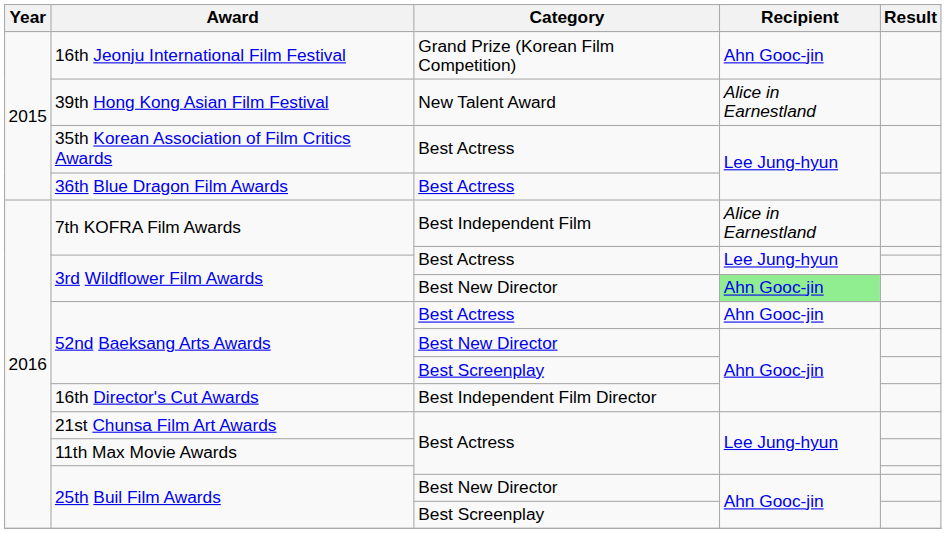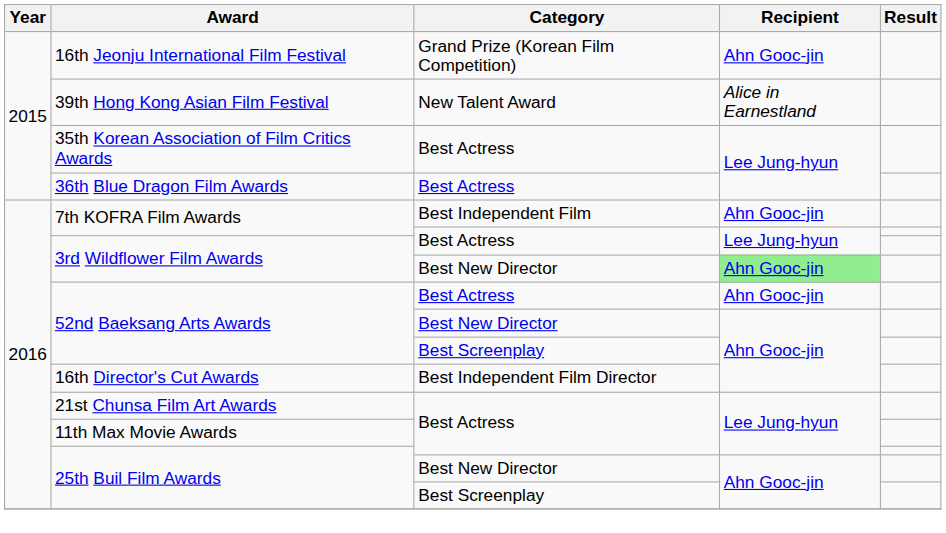7th KOFRA Film Awards / Best Independent Film | Recipient: Alice in Earnestland -> Ahn Gooc-jin
